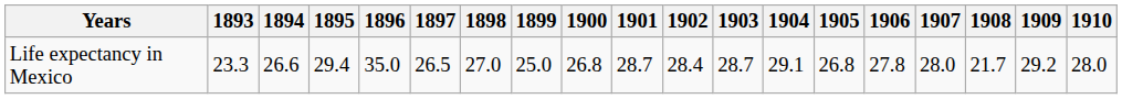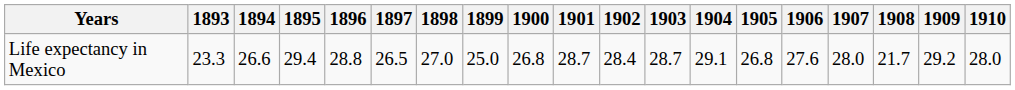Life expectancy in Mexico | 1896: 35.0 -> 28.8
Life expectancy in Mexico | 1906: 27.8 -> 27.6
